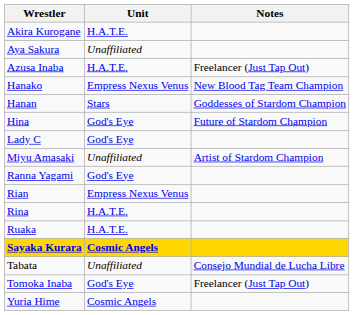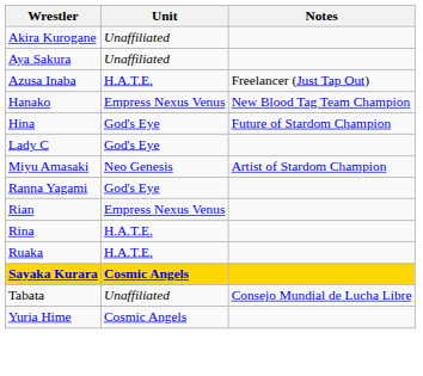Akira Kurogane | Unit: H.A.T.E. -> Unaffiliated
- row: Hanan | Stars | Goddesses of Stardom Champion
Miyu Amasaki | Unit: Unaffiliated -> Neo Genesis
- row: Tomoka Inaba | God's Eye | Freelancer (Just Tap Out)
